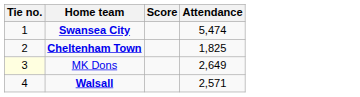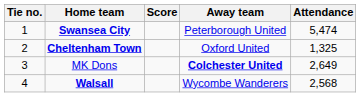+ column: Away team | Peterborough United | Oxford United | Colchester United | Wycombe Wanderers
Cheltenham Town | Attendance: 1,825 -> 1,325
MK Dons | Tie no.: lightyellow background -> no background
Walsall | Attendance: 2,571 -> 2,568
